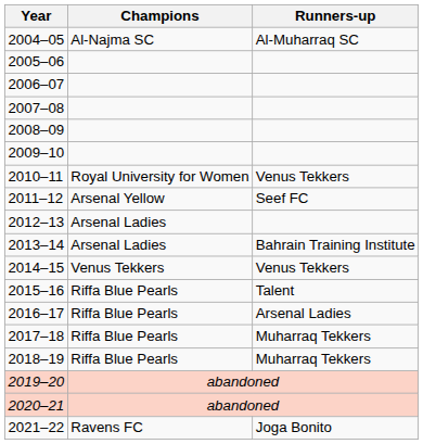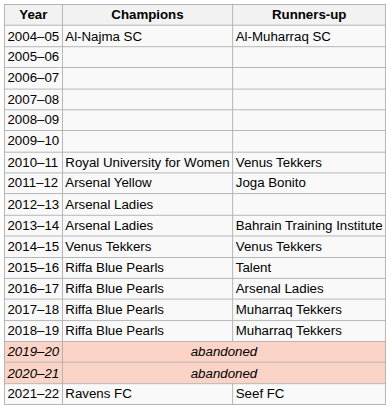2011–12 | Runners-up: Seef FC -> Joga Bonito
2021–22 | Runners-up: Joga Bonito -> Seef FC
